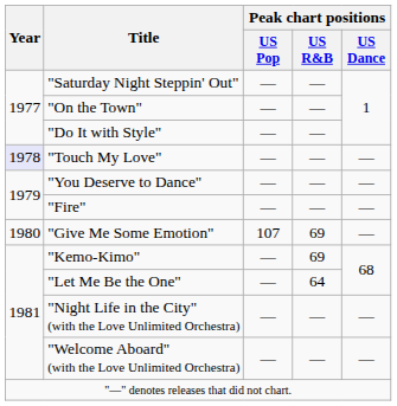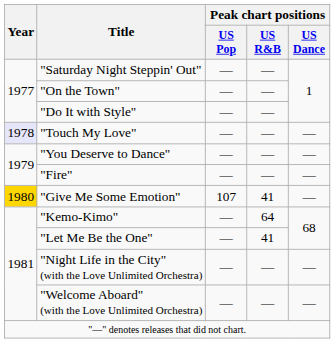"Give Me Some Emotion" | Year: no background -> gold background
"Give Me Some Emotion" | Peak chart positions / US R&B: 69 -> 41
"Kemo-Kimo" | Peak chart positions / US R&B: 69 -> 64
"Let Me Be the One" | Peak chart positions / US R&B: 64 -> 41
